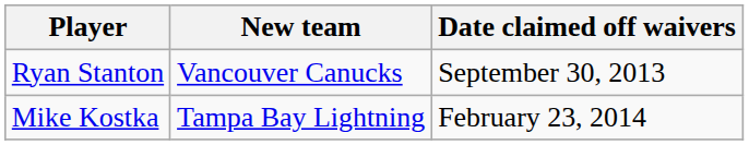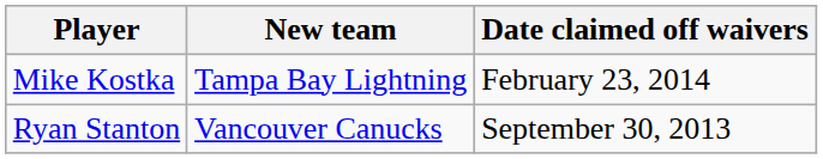rows swapped: Ryan Stanton <-> Mike Kostka
